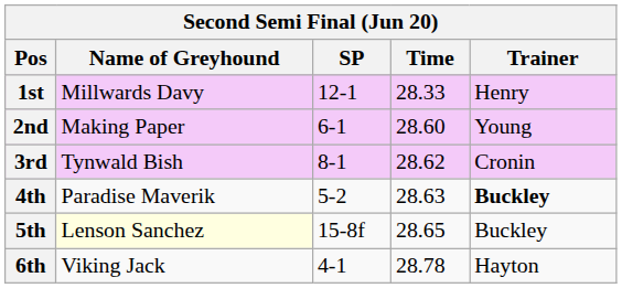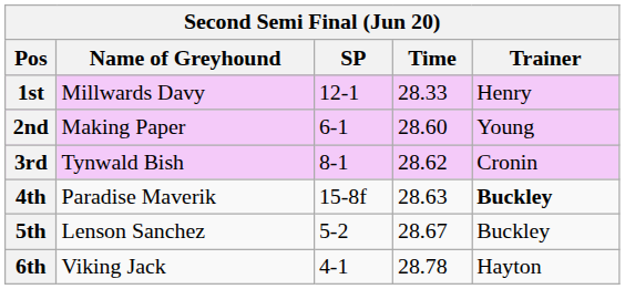4th | SP: 5-2 -> 15-8f
5th | Name of Greyhound: lightyellow background -> no background
5th | SP: 15-8f -> 5-2
5th | Time: 28.65 -> 28.67
